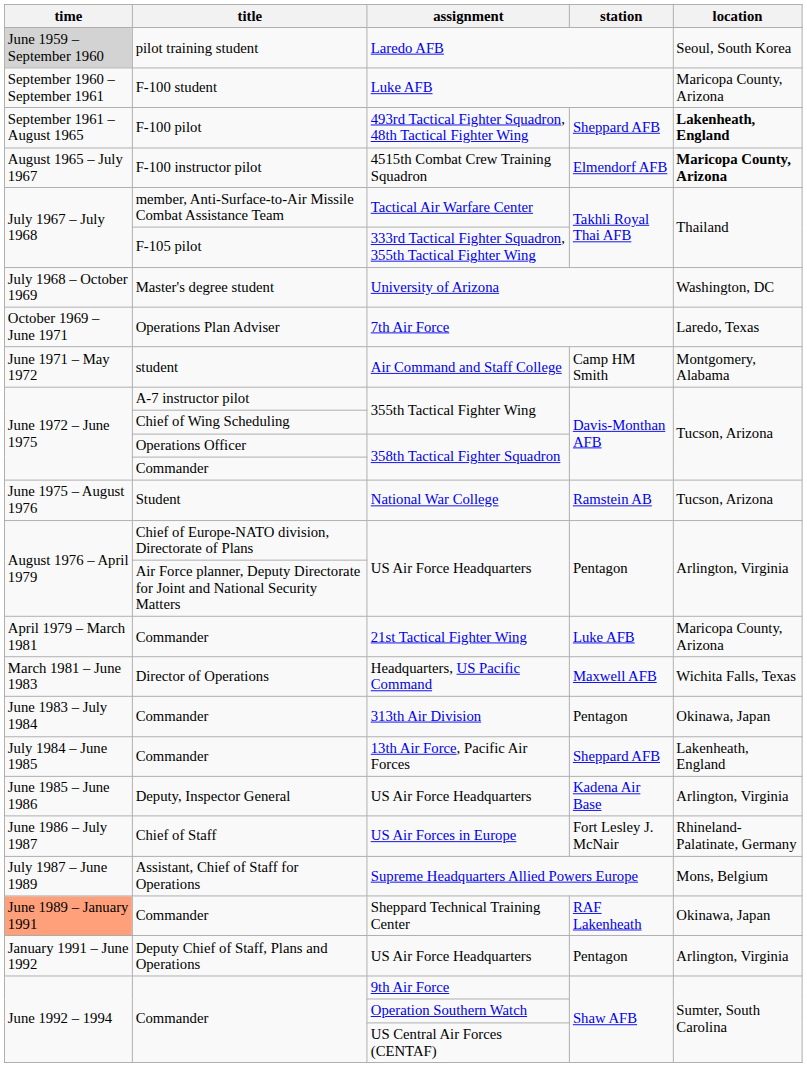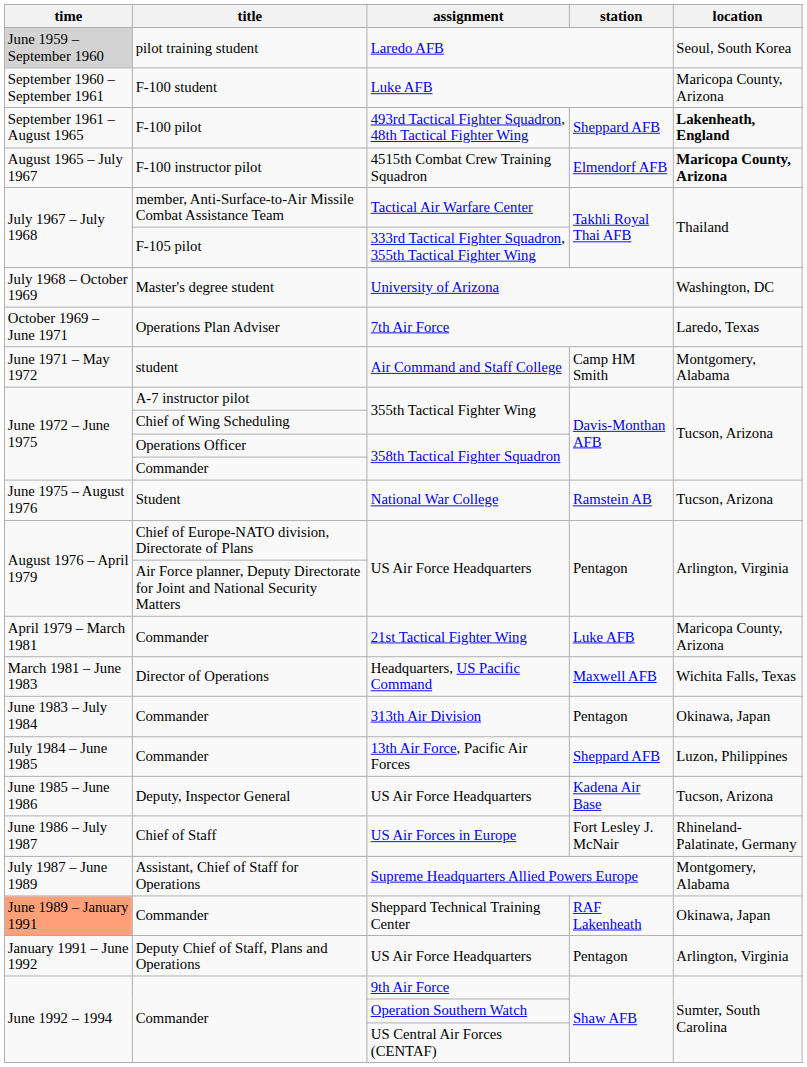13th Air Force, Pacific Air Forces | location: Lakenheath, England -> Luzon, Philippines
Deputy, Inspector General / US Air Force Headquarters | location: Arlington, Virginia -> Tucson, Arizona
Supreme Headquarters Allied Powers Europe | location: Mons, Belgium -> Montgomery, Alabama
